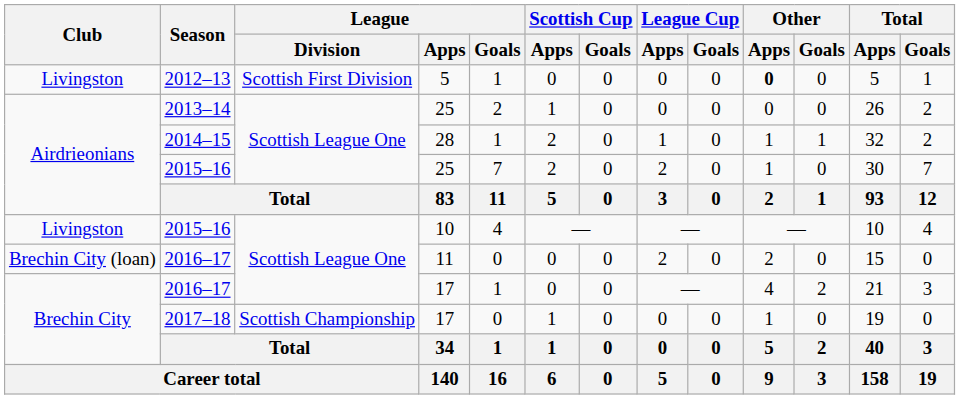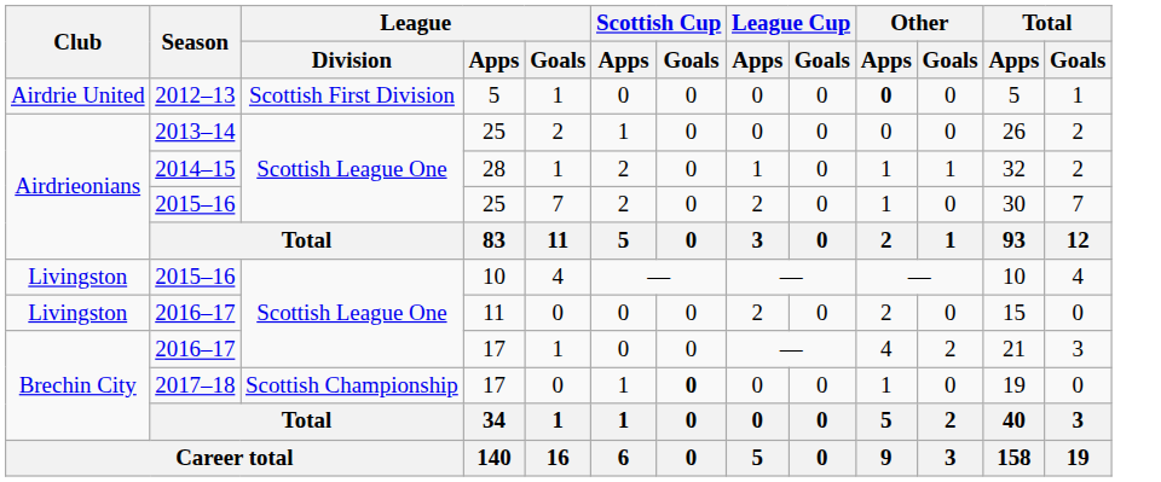2012–13 | Club: Livingston -> Airdrie United
2016–17 / 11 | Club: Brechin City (loan) -> Livingston
2017–18 | Scottish Cup / Goals: normal -> bold
